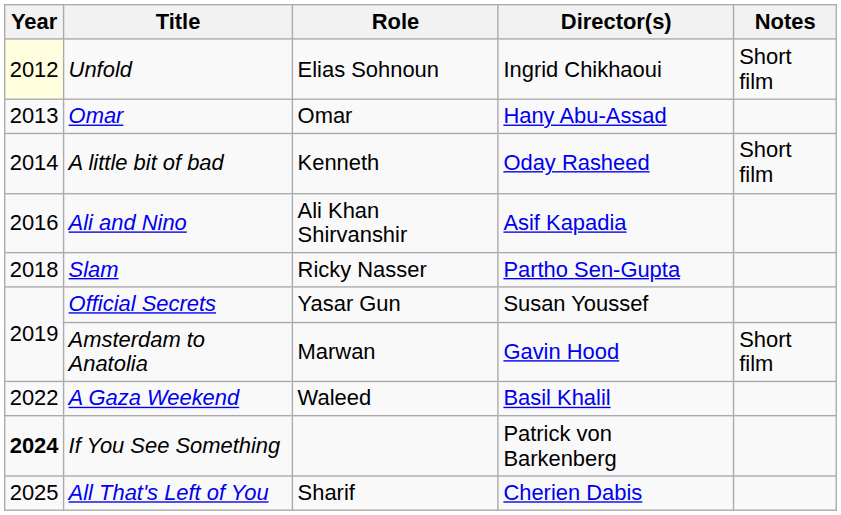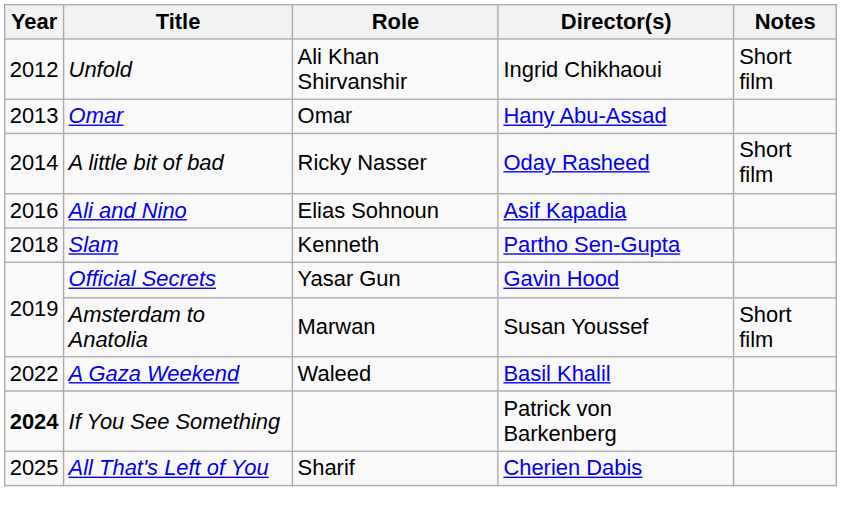Unfold | Year: lightyellow background -> no background
Unfold | Role: Elias Sohnoun -> Ali Khan Shirvanshir
A little bit of bad | Role: Kenneth -> Ricky Nasser
Ali and Nino | Role: Ali Khan Shirvanshir -> Elias Sohnoun
Slam | Role: Ricky Nasser -> Kenneth
Official Secrets | Director(s): Susan Youssef -> Gavin Hood
Amsterdam to Anatolia | Director(s): Gavin Hood -> Susan Youssef
